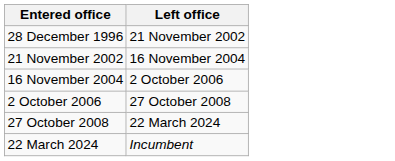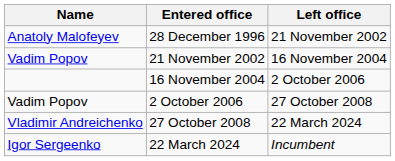+ column: Name | Anatoly Malofeyev | Vadim Popov | Vadim Popov | Vladimir Andreichenko | Igor Sergeenko
